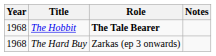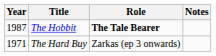The Hobbit | Year: 1968 -> 1987
The Hard Buy | Year: 1968 -> 1971
